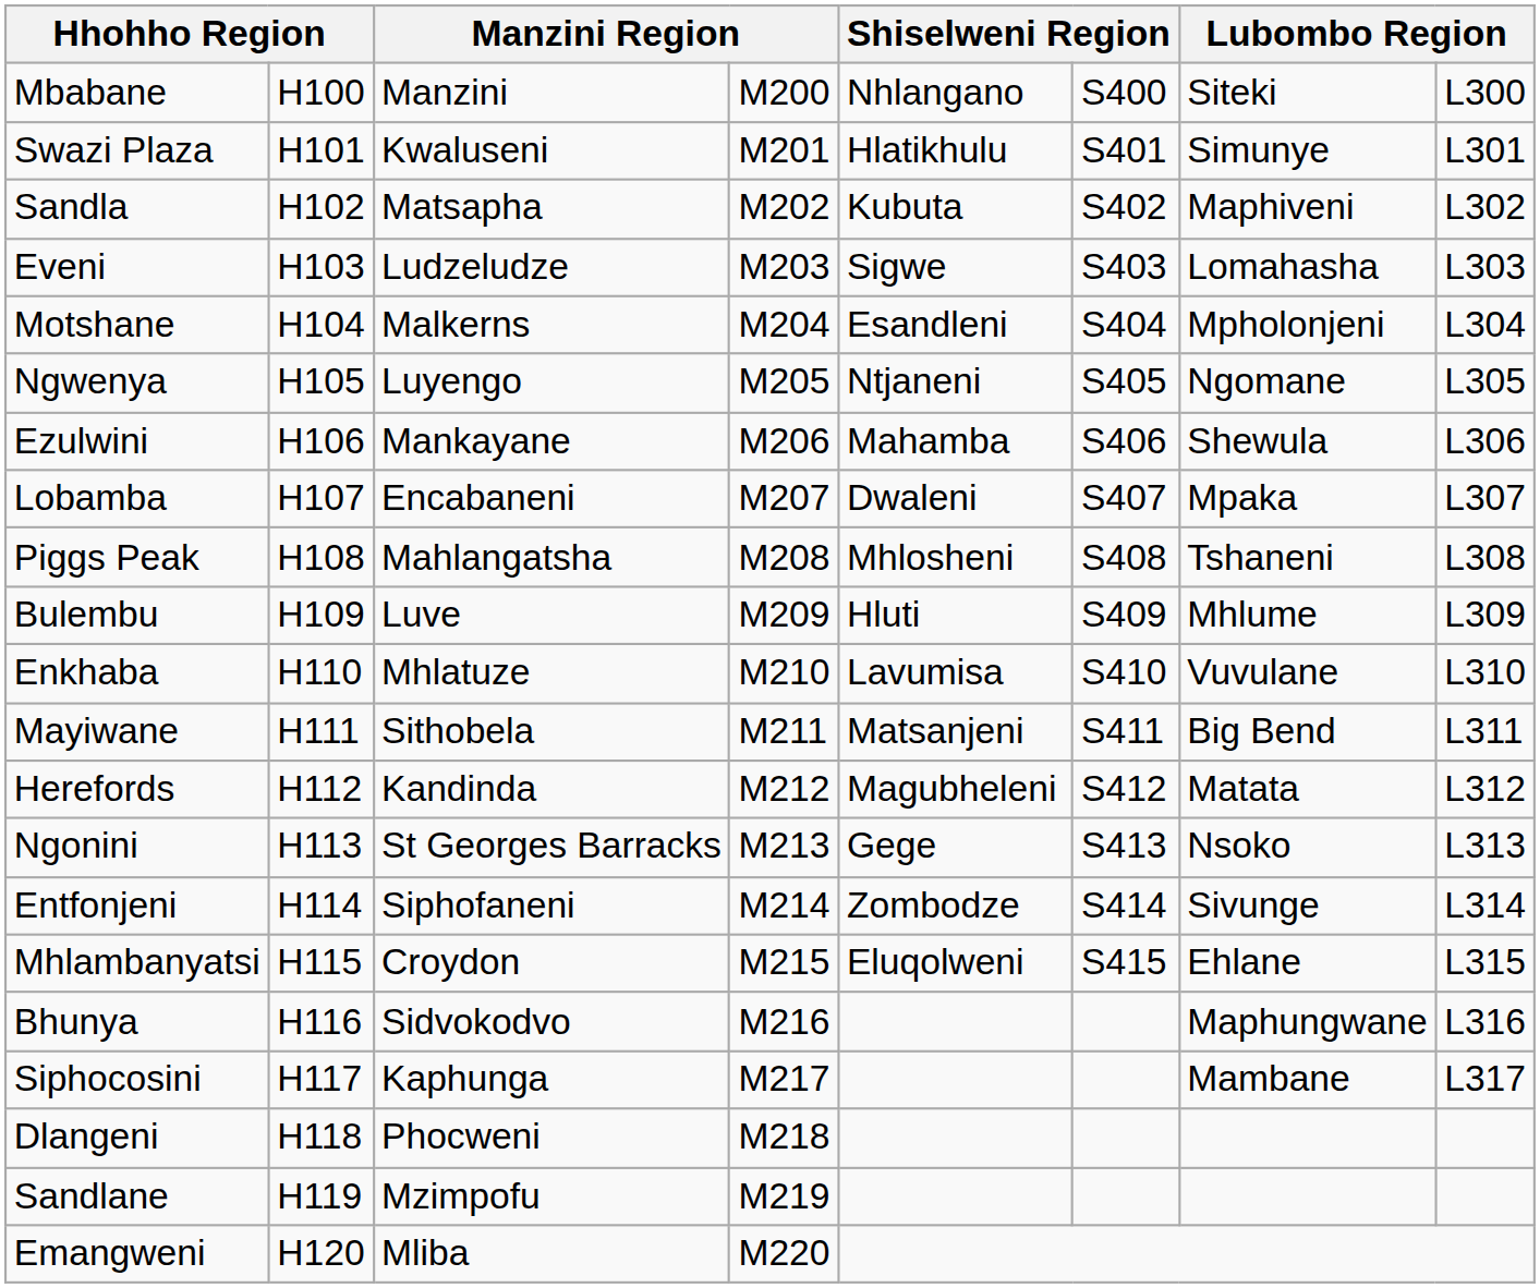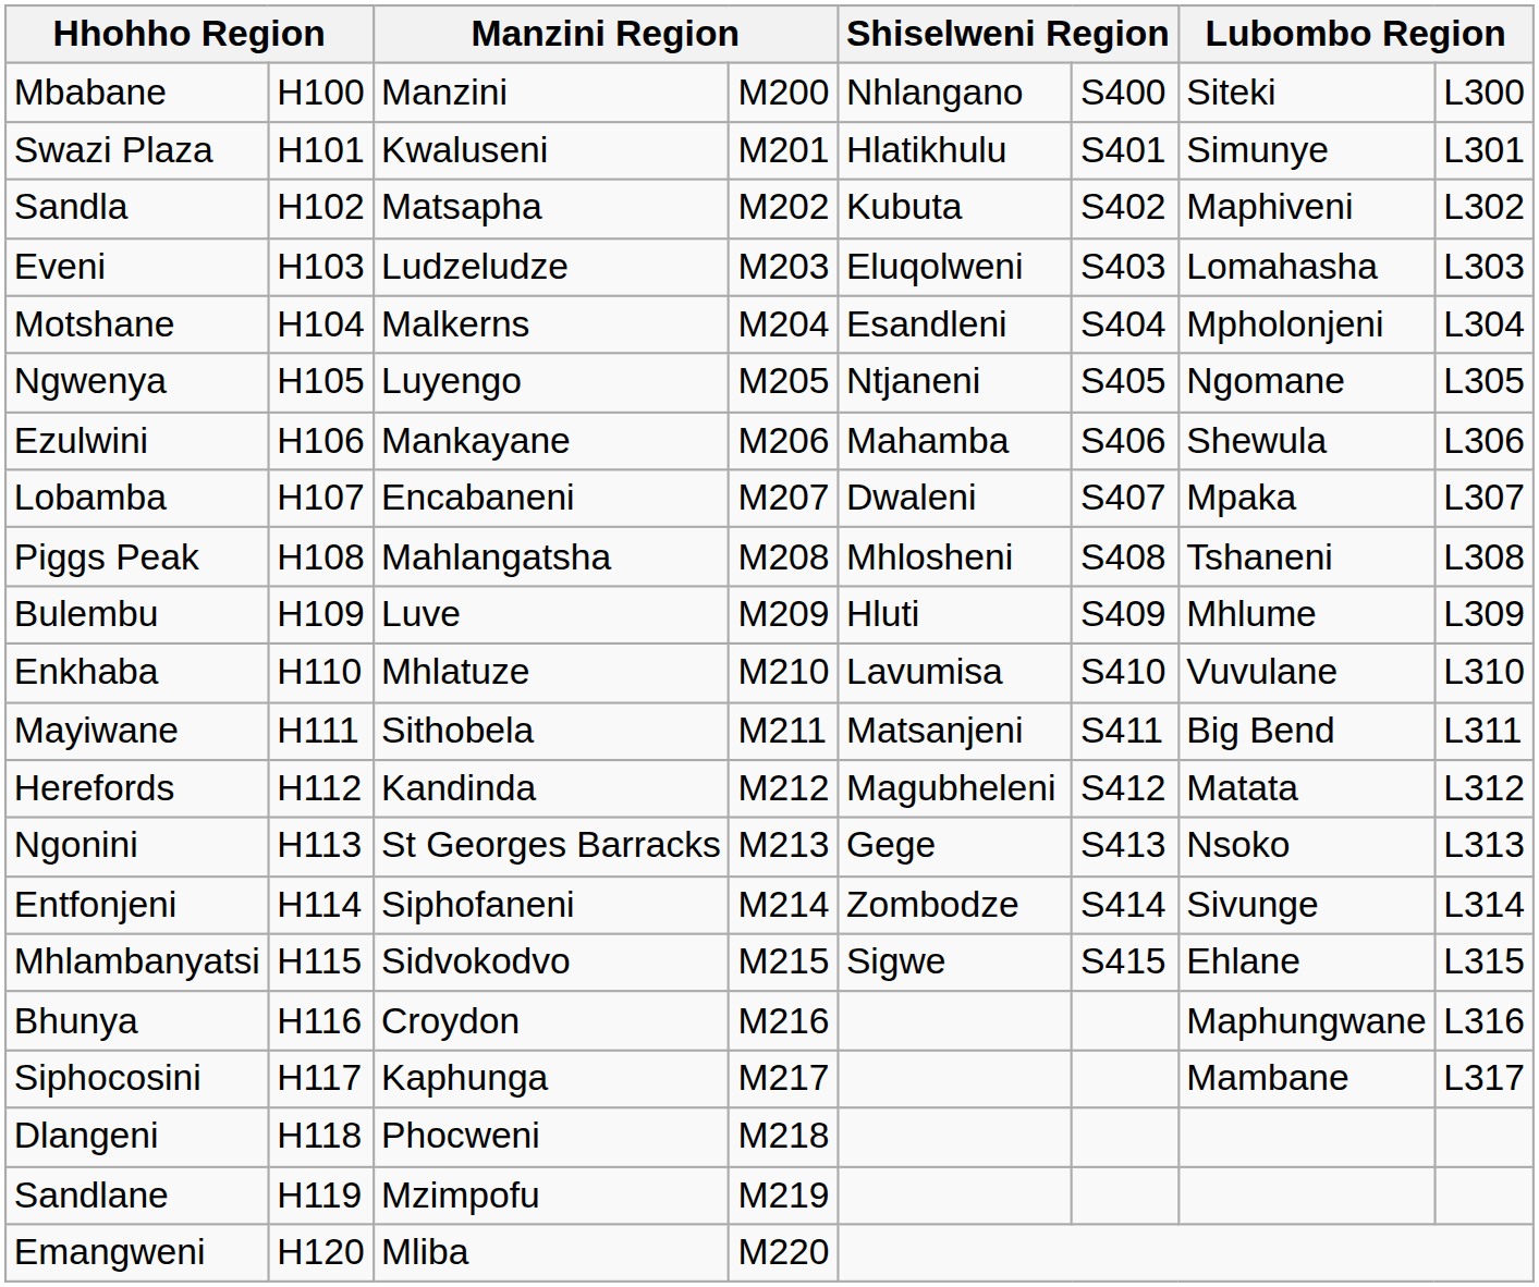Eveni | column 5: Sigwe -> Eluqolweni
Mhlambanyatsi | column 3: Croydon -> Sidvokodvo
Mhlambanyatsi | column 5: Eluqolweni -> Sigwe
Bhunya | column 3: Sidvokodvo -> Croydon
